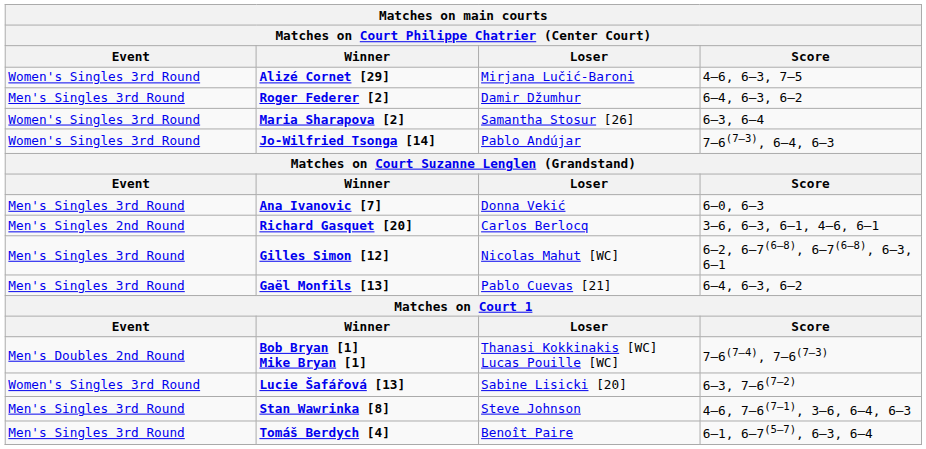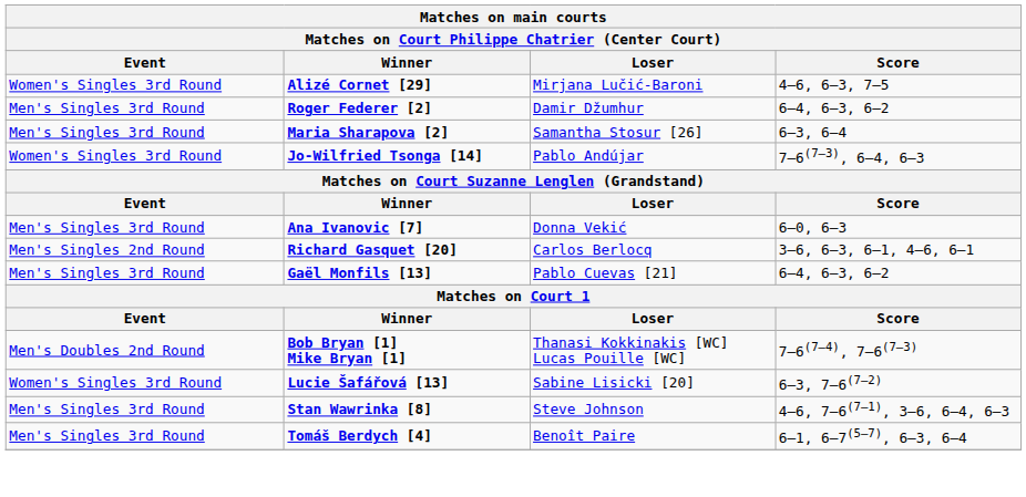Maria Sharapova [2] | Event: Women's Singles 3rd Round -> Men's Singles 3rd Round
- row: Men's Singles 3rd Round | Gilles Simon [12] | Nicolas Mahut [WC] | 6–2, 6–7(6–8), 6–7(6–8), 6–3, 6–1
